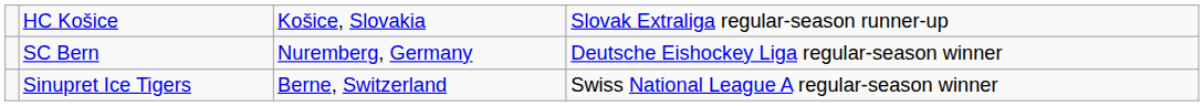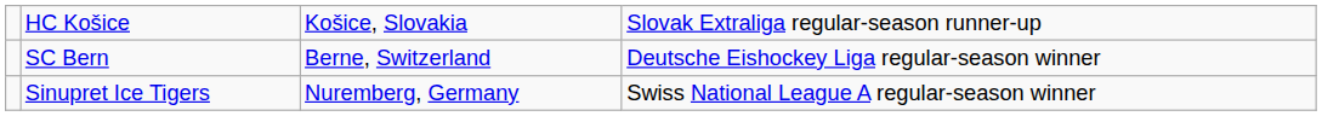SC Bern | column 3: Nuremberg, Germany -> Berne, Switzerland
Sinupret Ice Tigers | column 3: Berne, Switzerland -> Nuremberg, Germany
